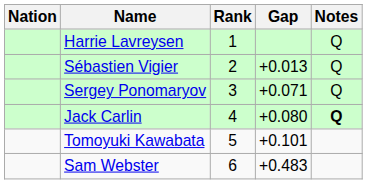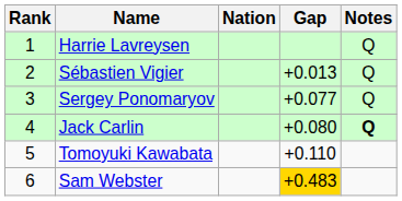columns swapped: Rank <-> Nation
Sergey Ponomaryov | Gap: +0.071 -> +0.077
Tomoyuki Kawabata | Gap: +0.101 -> +0.110
Sam Webster | Gap: no background -> gold background
